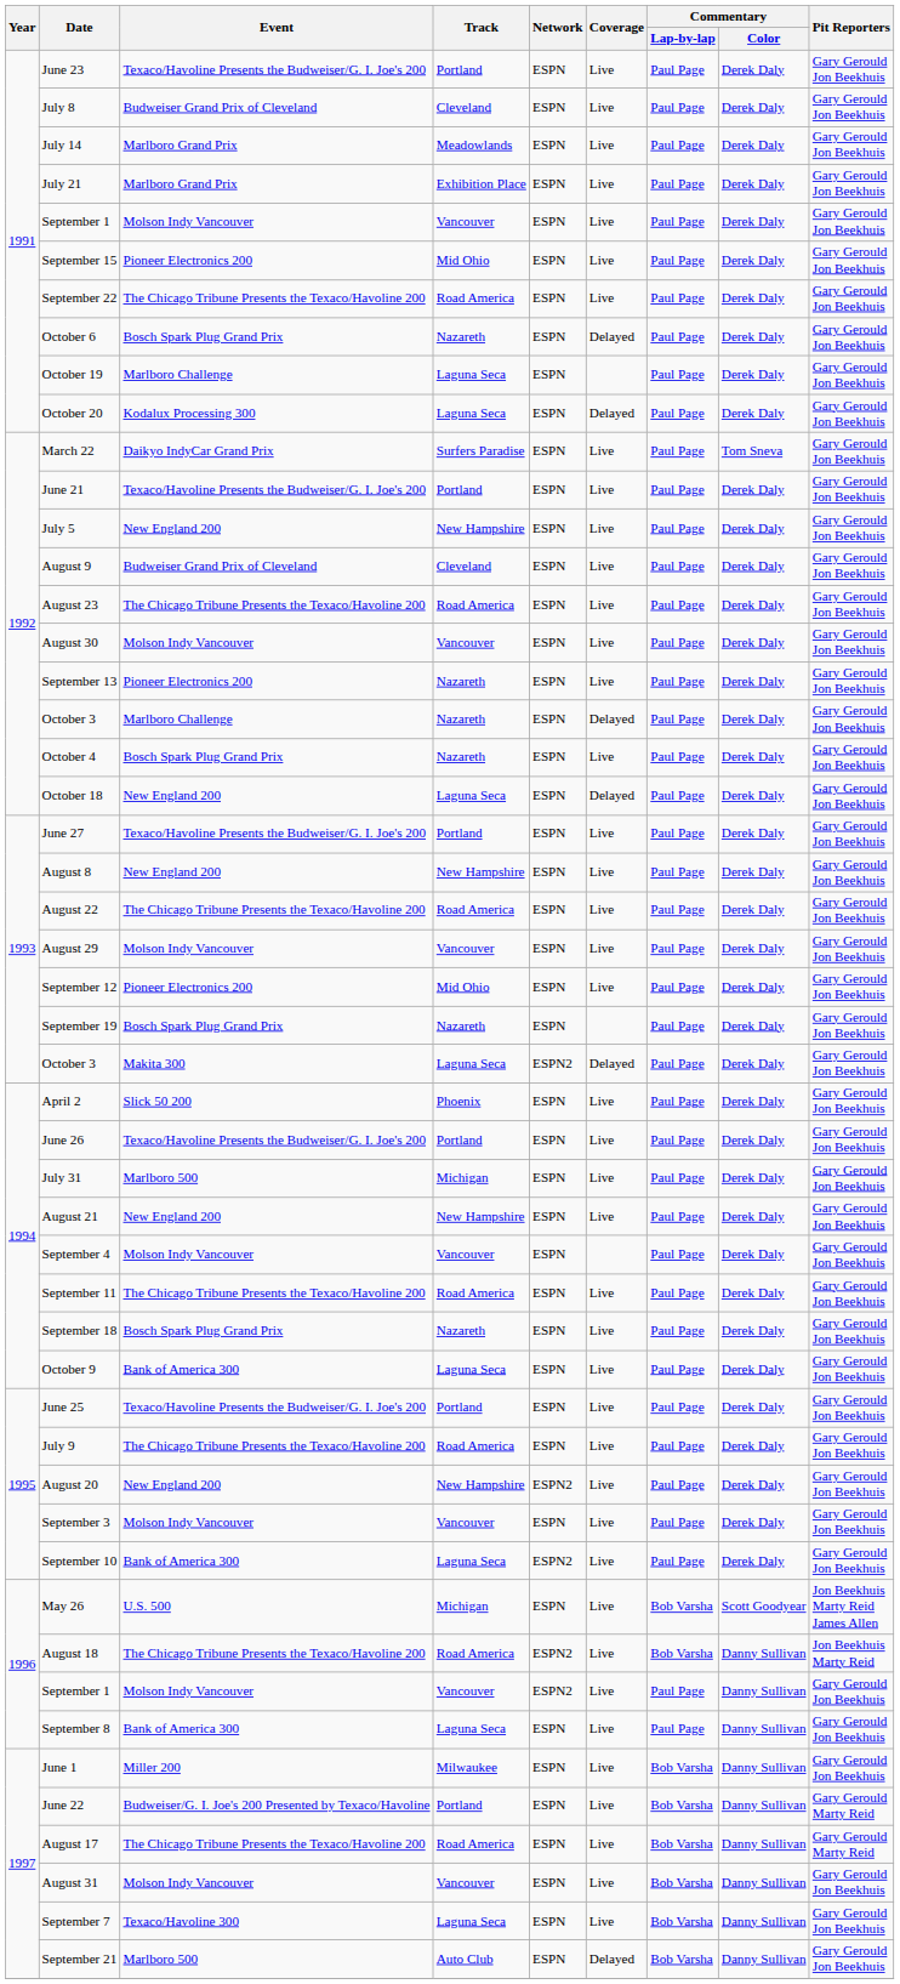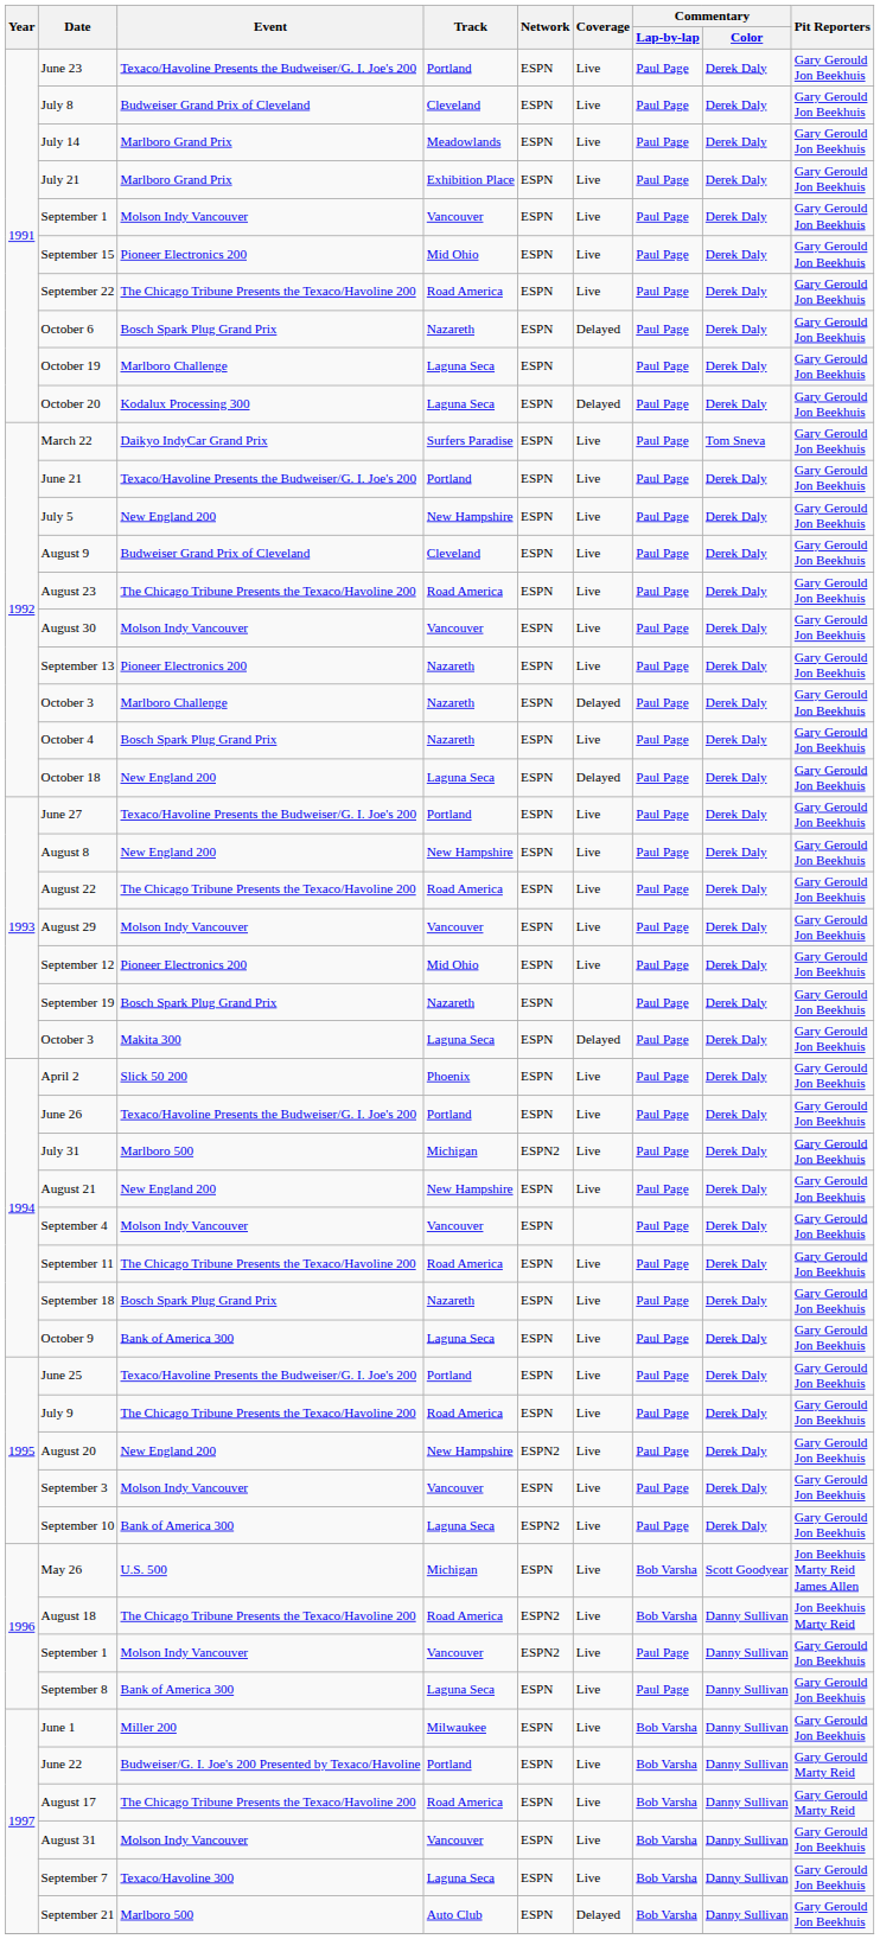1993 / October 3 | Network: ESPN2 -> ESPN
July 31 | Network: ESPN -> ESPN2
